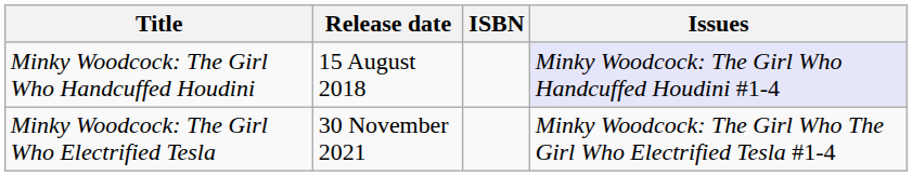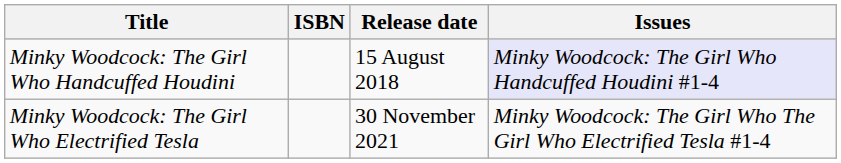columns swapped: ISBN <-> Release date
